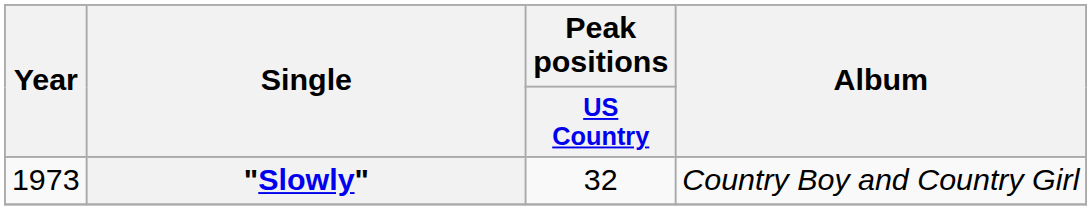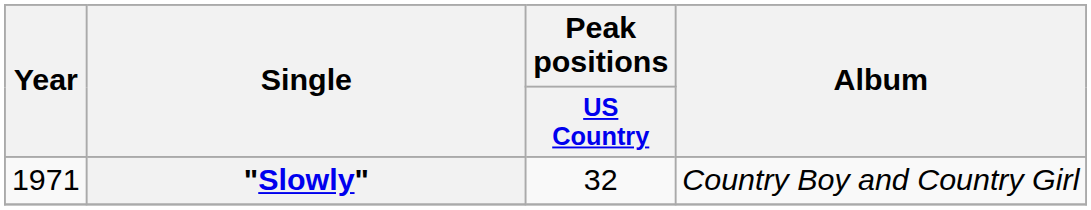"Slowly" | Year: 1973 -> 1971
